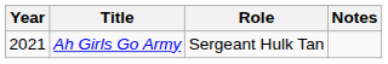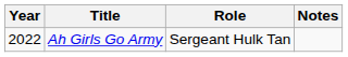Ah Girls Go Army | Year: 2021 -> 2022
